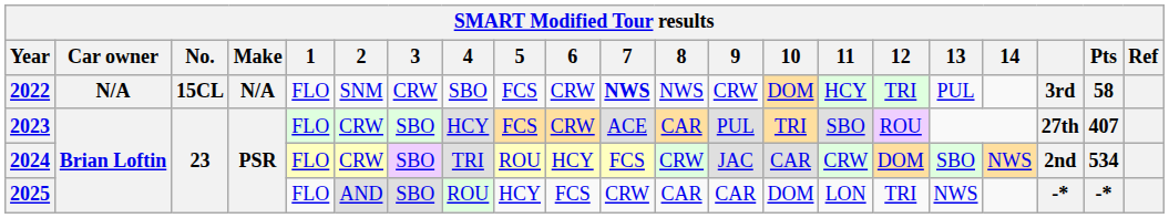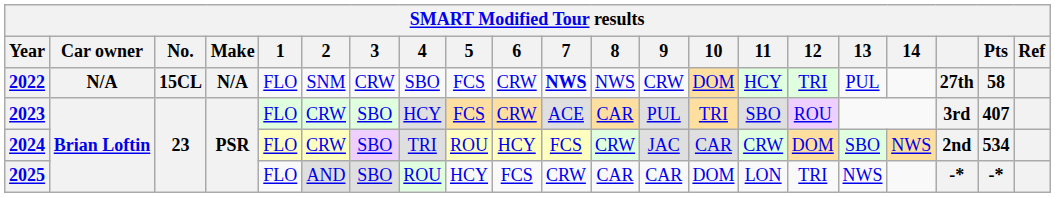2022 | column 19: 3rd -> 27th
2023 | column 19: 27th -> 3rd
